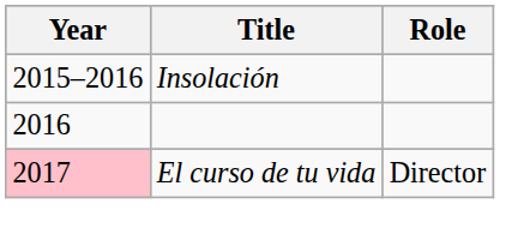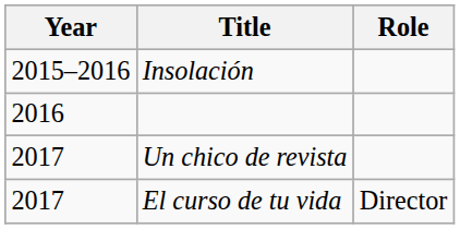+ row: 2017 | Un chico de revista
El curso de tu vida | Year: pink background -> no background
